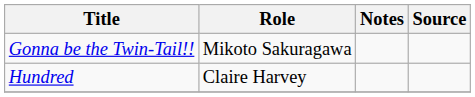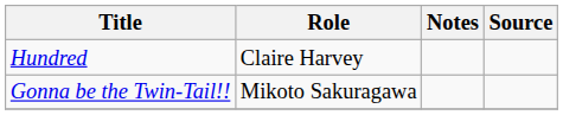rows swapped: Hundred <-> Gonna be the Twin-Tail!!
